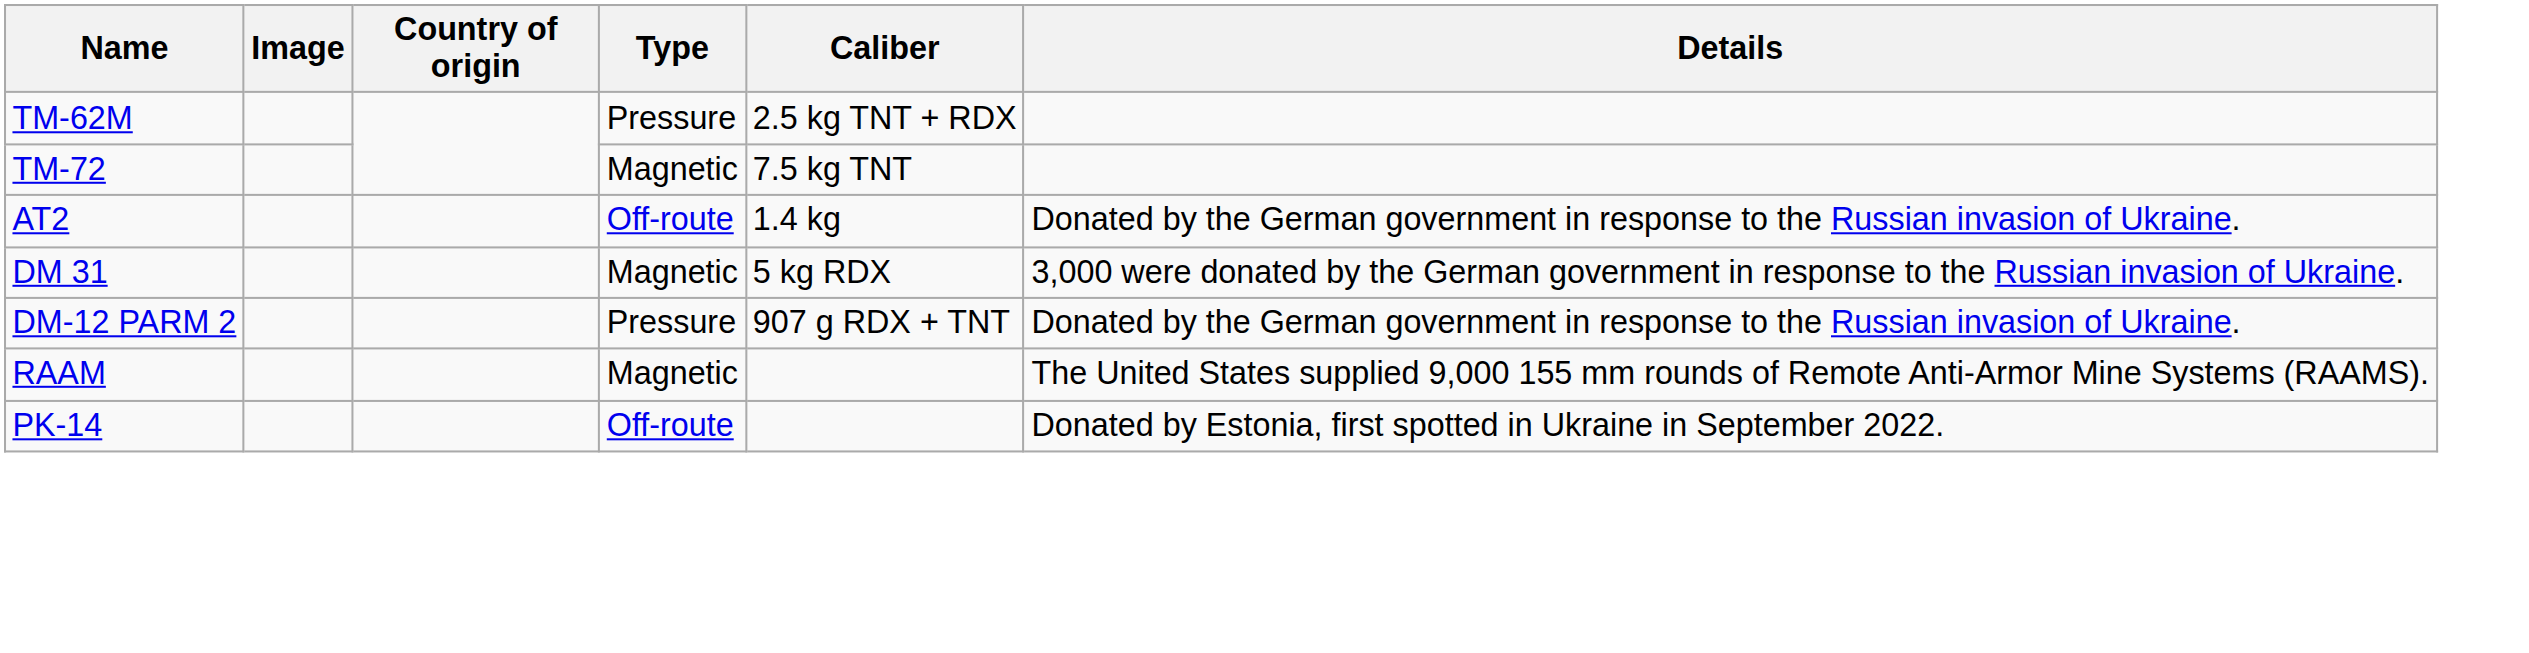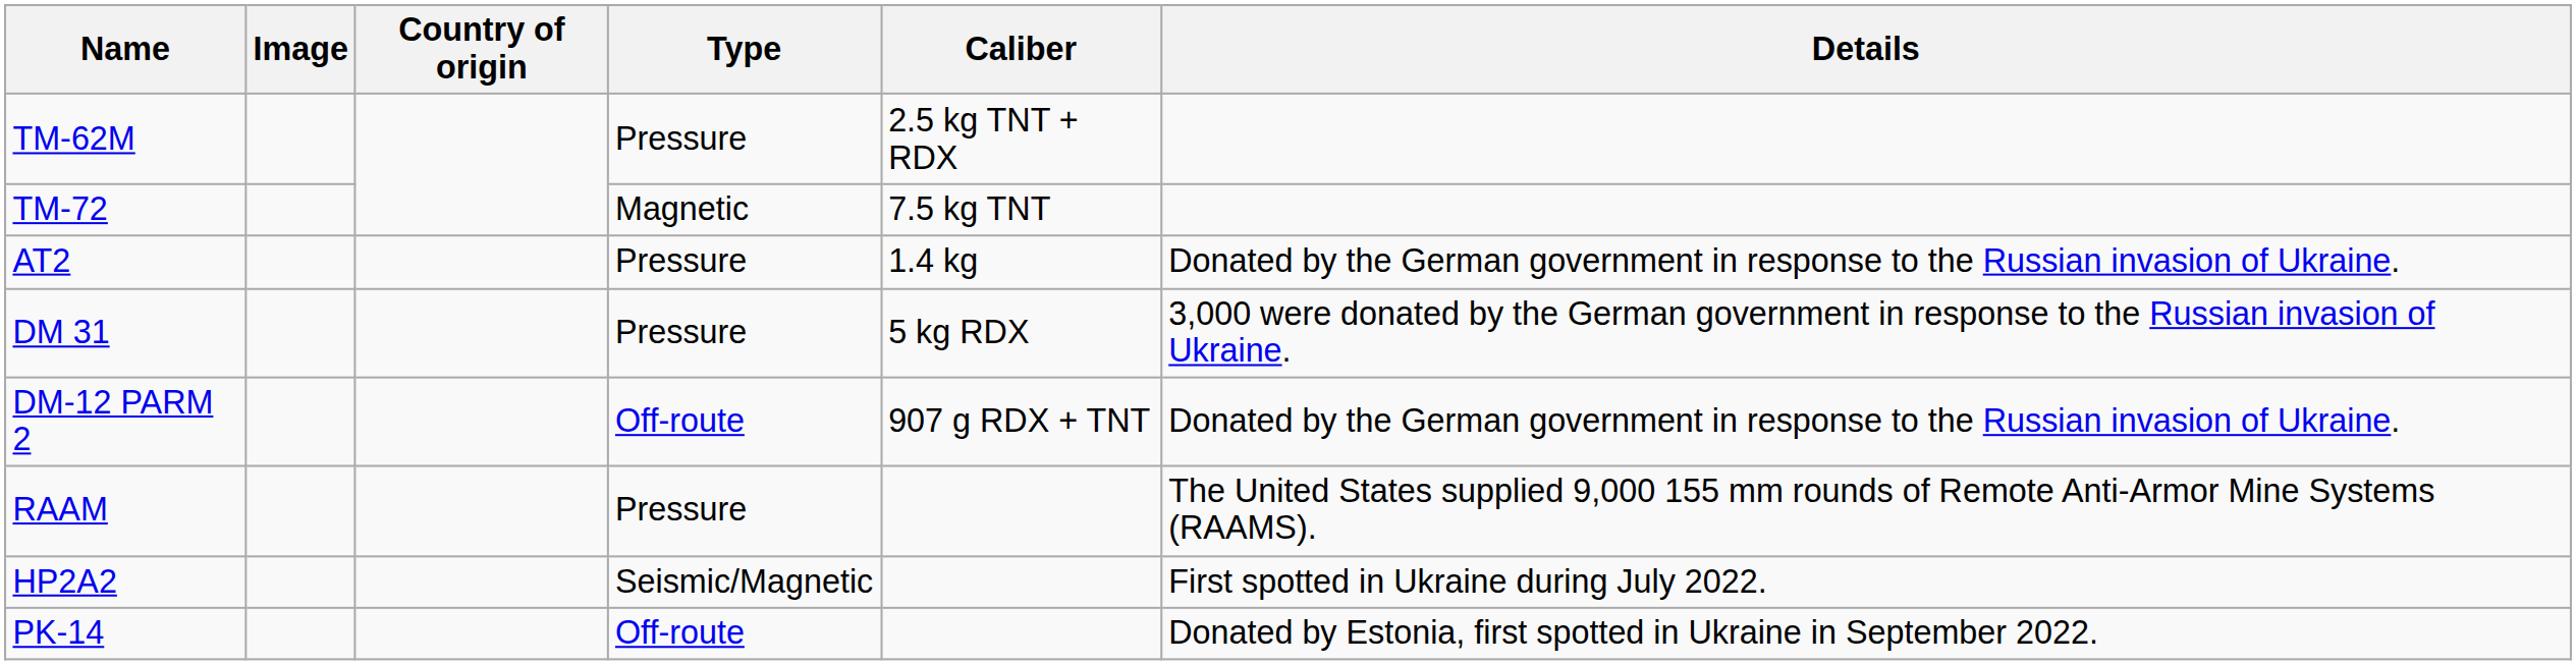AT2 | Type: Off-route -> Pressure
DM 31 | Type: Magnetic -> Pressure
DM-12 PARM 2 | Type: Pressure -> Off-route
RAAM | Type: Magnetic -> Pressure
+ row: HP2A2 | Seismic/Magnetic | First spotted in Ukraine during July 2022.
